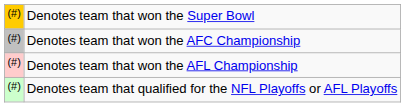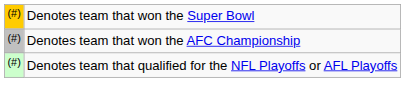- row: (#) | Denotes team that won the AFL Championship
